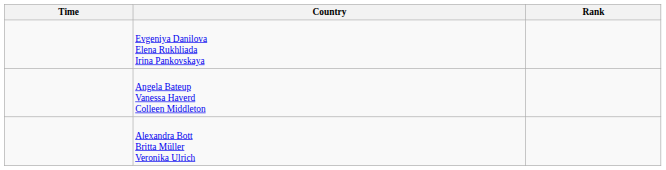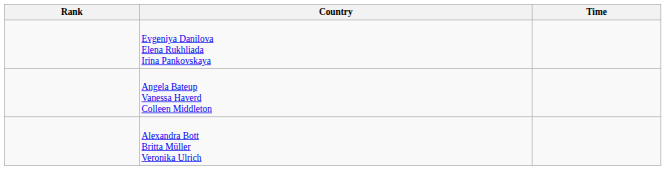columns swapped: Rank <-> Time
